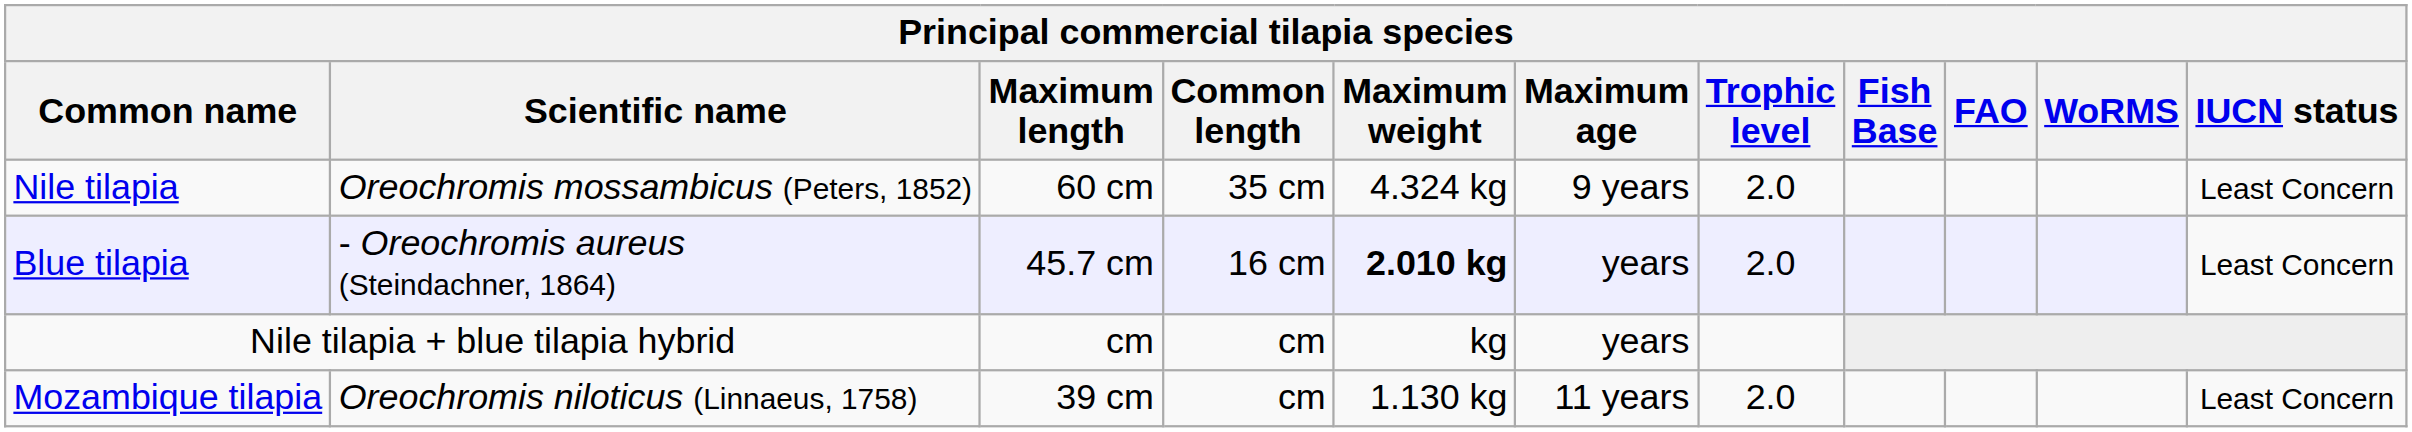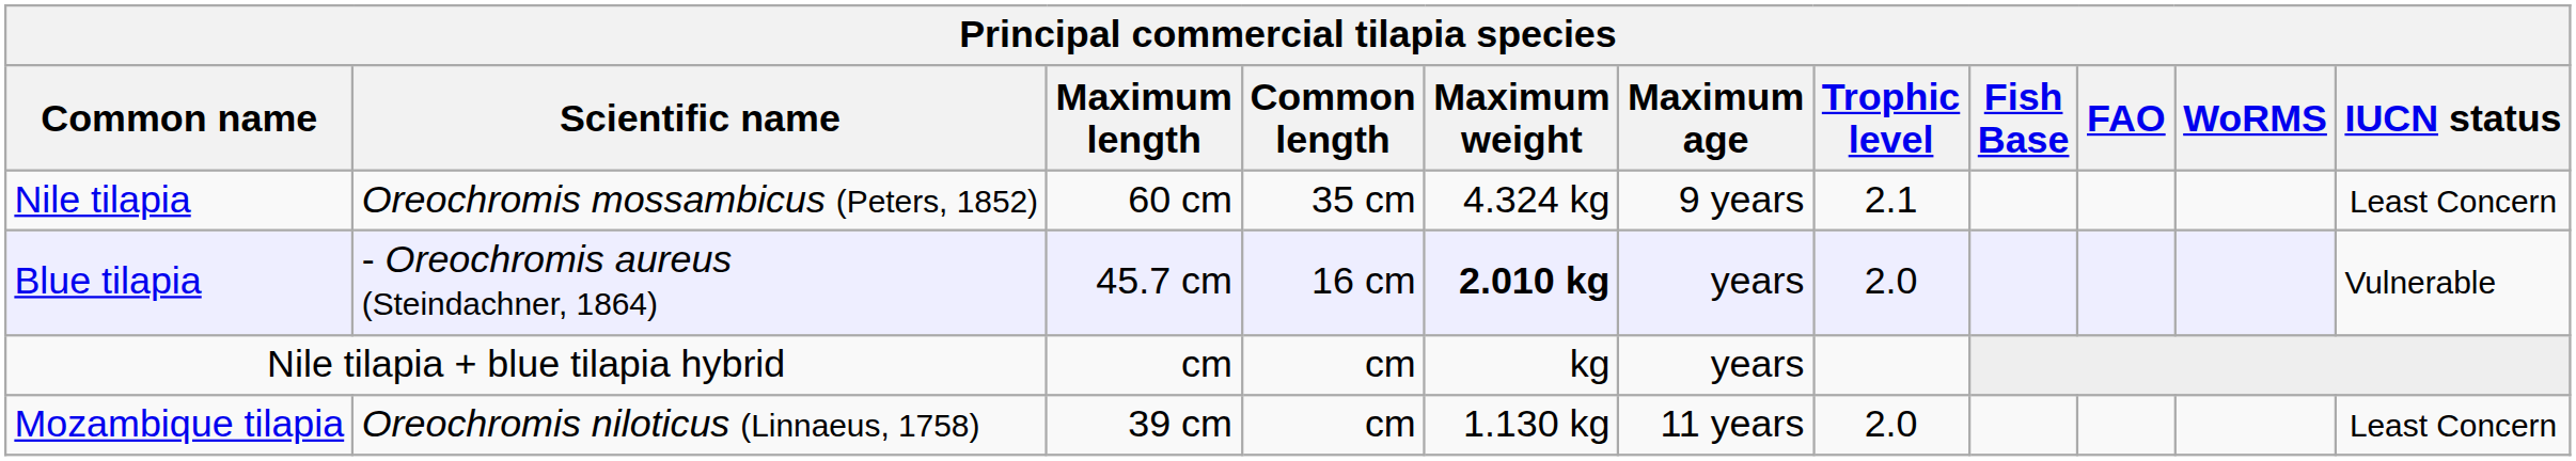Nile tilapia | Trophic level: 2.0 -> 2.1
Blue tilapia | IUCN status: Least Concern -> Vulnerable
